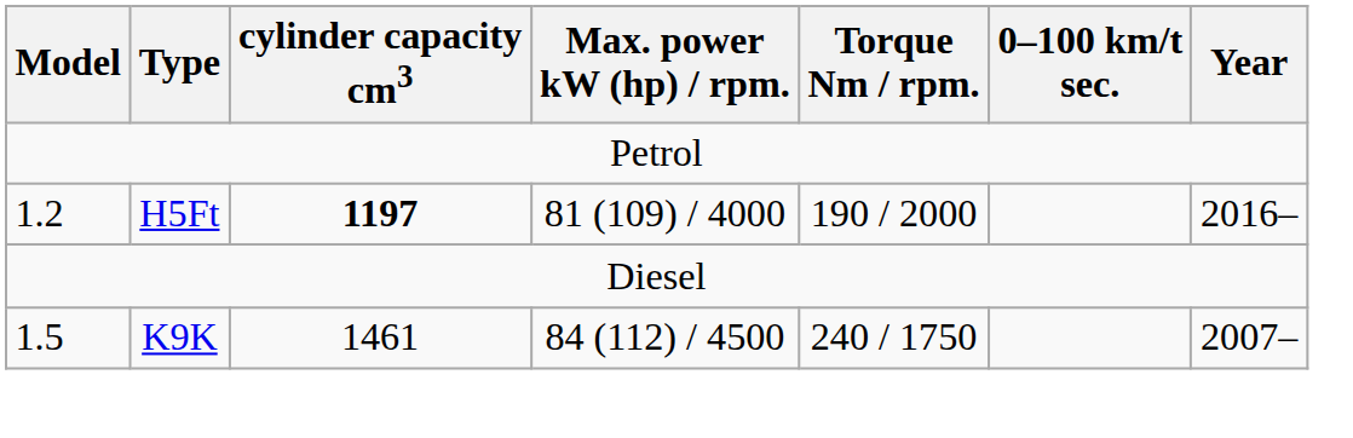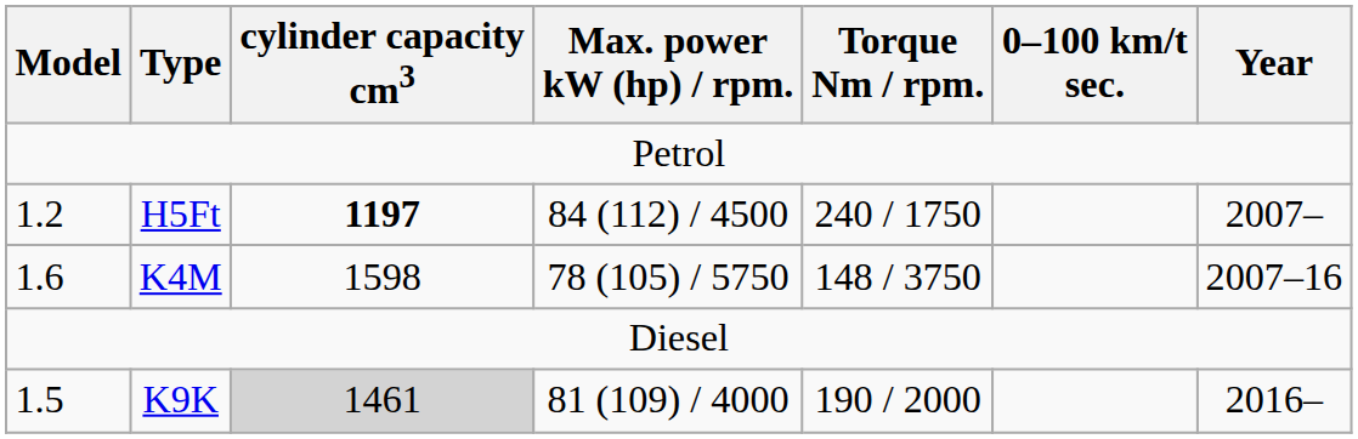H5Ft | Max. power kW (hp) / rpm.: 81 (109) / 4000 -> 84 (112) / 4500
H5Ft | Torque Nm / rpm.: 190 / 2000 -> 240 / 1750
H5Ft | Year: 2016– -> 2007–
+ row: 1.6 | K4M | 1598 | 78 (105) / 5750 | 148 / 3750 | 2007–16
K9K | cylinder capacity cm3: no background -> lightgrey background
K9K | Max. power kW (hp) / rpm.: 84 (112) / 4500 -> 81 (109) / 4000
K9K | Torque Nm / rpm.: 240 / 1750 -> 190 / 2000
K9K | Year: 2007– -> 2016–
